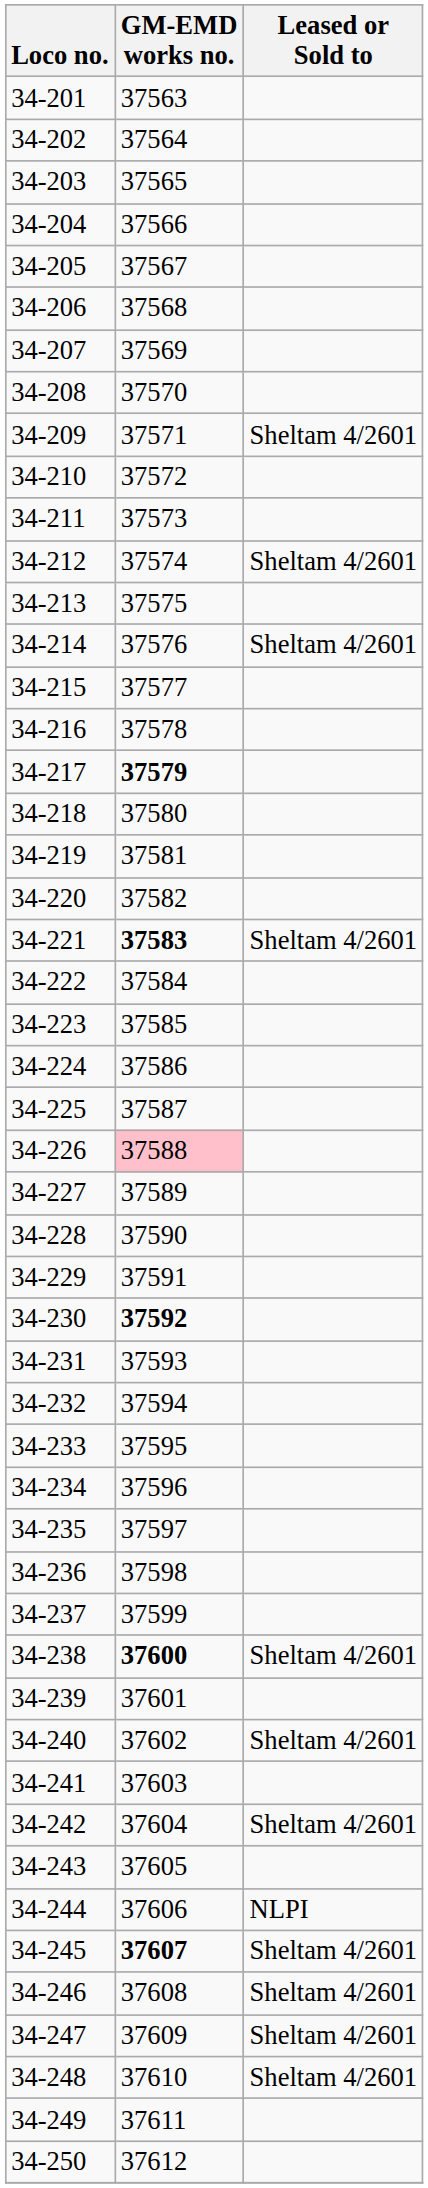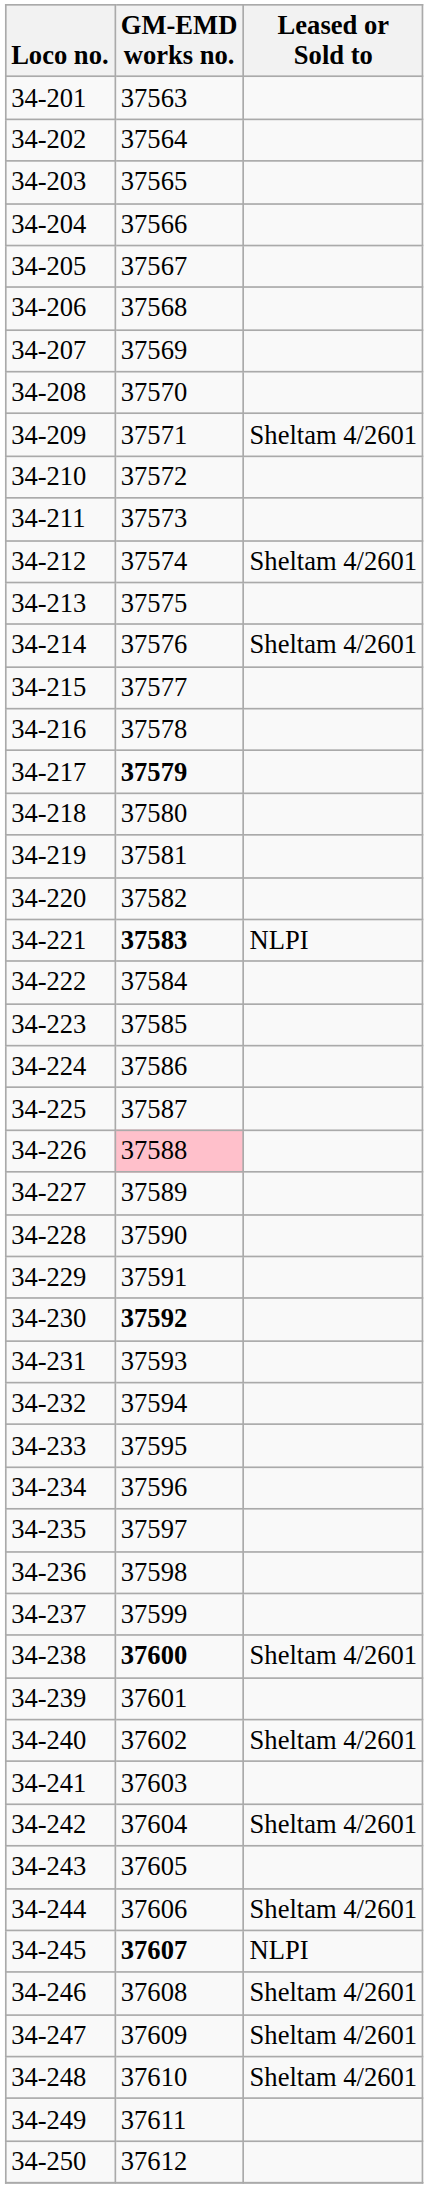34-221 | Leased or Sold to: Sheltam 4/2601 -> NLPI
34-244 | Leased or Sold to: NLPI -> Sheltam 4/2601
34-245 | Leased or Sold to: Sheltam 4/2601 -> NLPI
